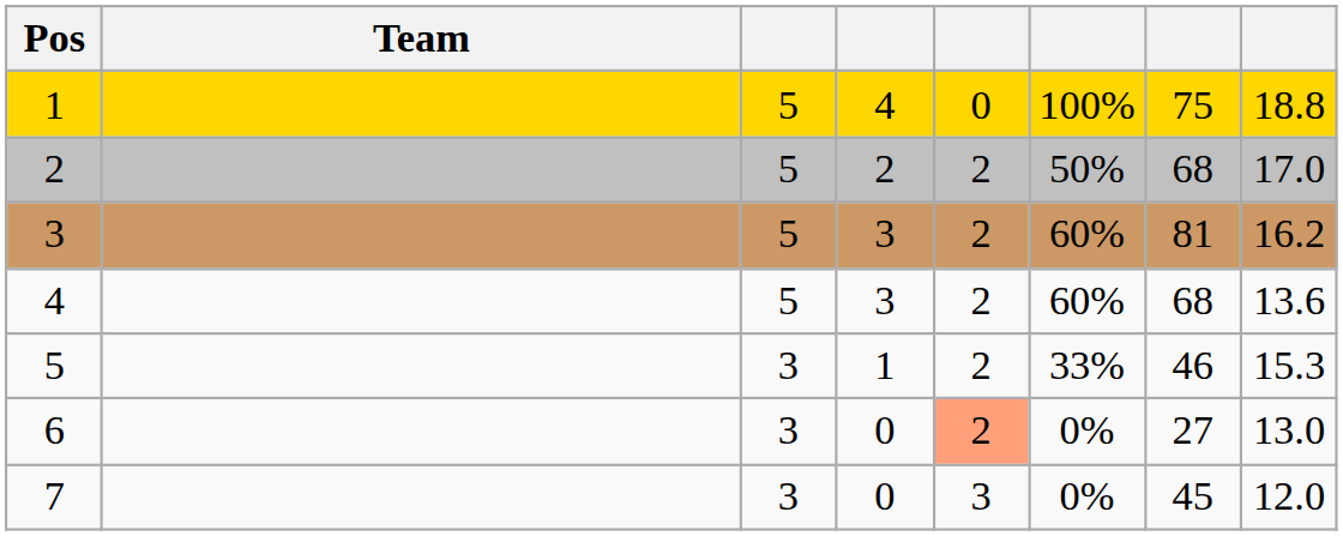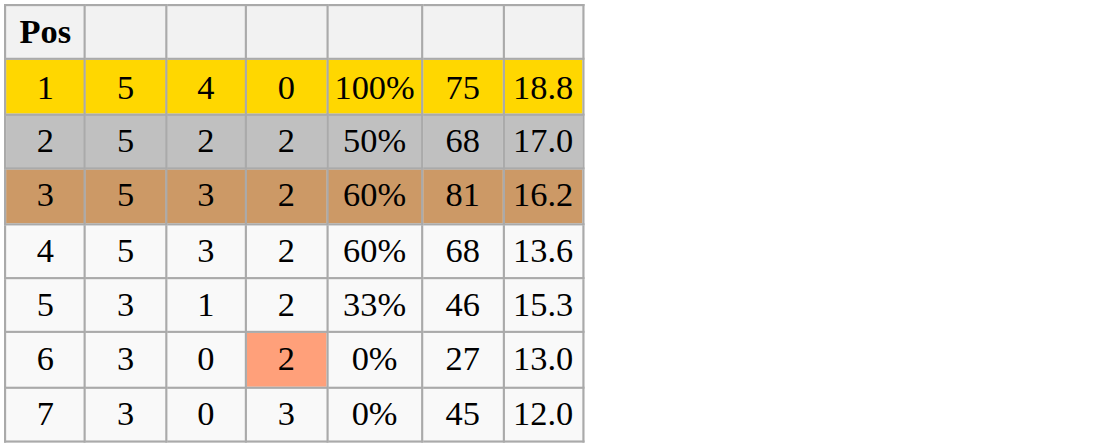- column: Team
